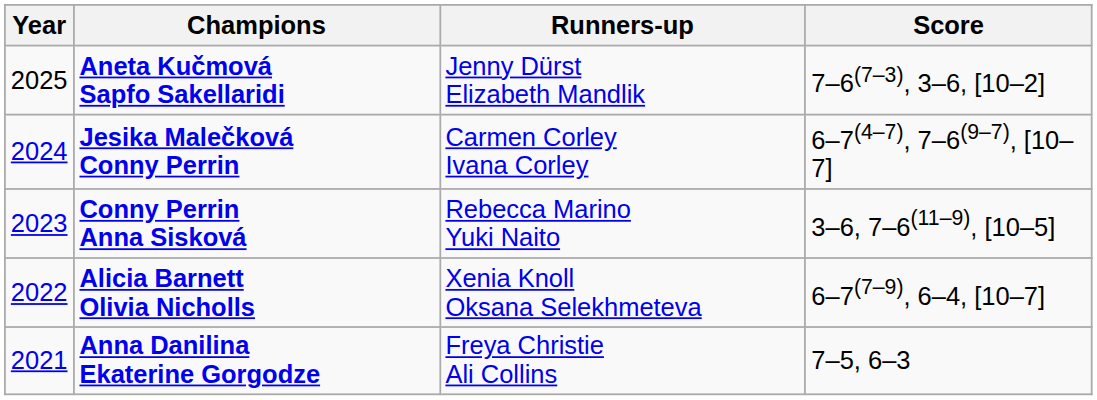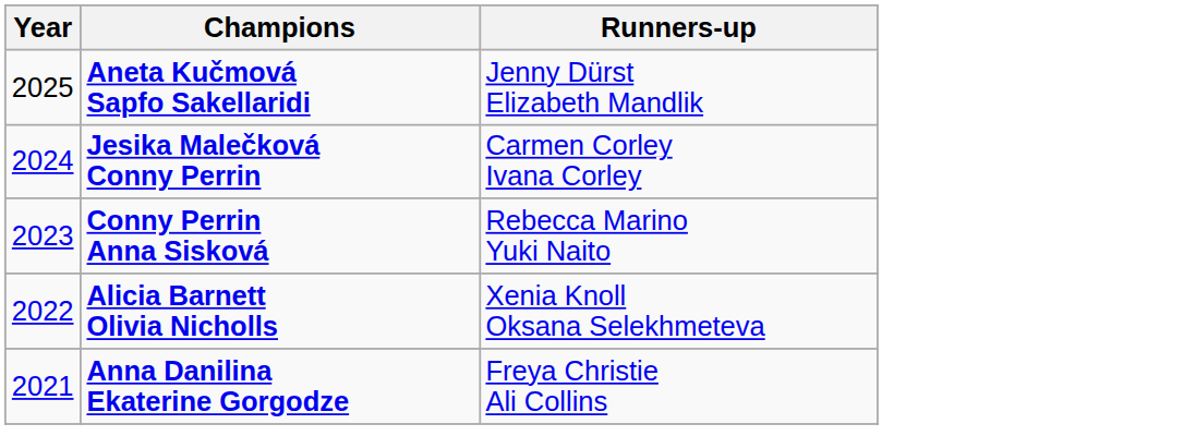- column: Score | 7–6(7–3), 3–6, [10–2] | 6–7(4–7), 7–6(9–7), [10–7] | 3–6, 7–6(11–9), [10–5] | 6–7(7–9), 6–4, [10–7] | 7–5, 6–3
